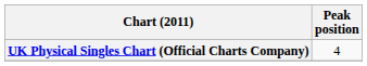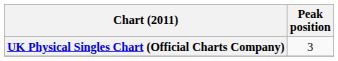UK Physical Singles Chart (Official Charts Company) | Peak position: 4 -> 3
